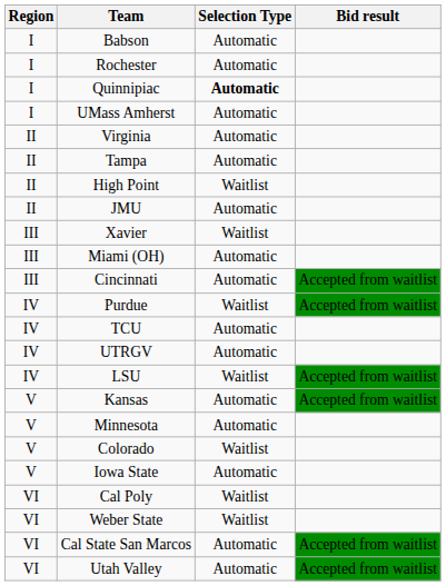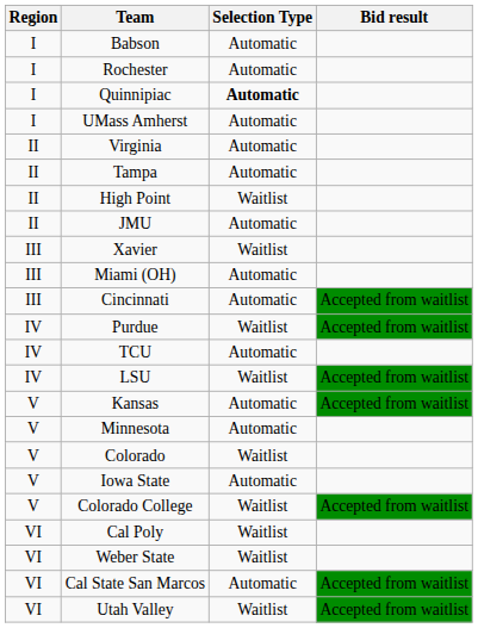- row: IV | UTRGV | Automatic
+ row: V | Colorado College | Waitlist | Accepted from waitlist
Utah Valley | Selection Type: Automatic -> Waitlist
